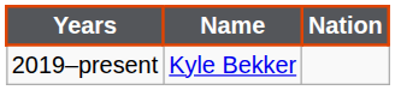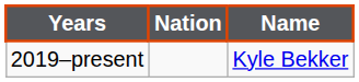columns swapped: Name <-> Nation
